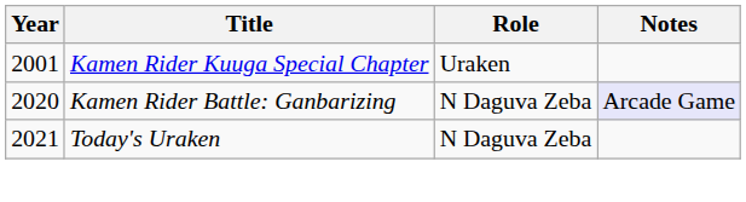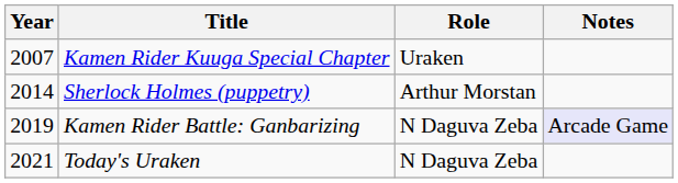Kamen Rider Kuuga Special Chapter | Year: 2001 -> 2007
+ row: 2014 | Sherlock Holmes (puppetry) | Arthur Morstan
Kamen Rider Battle: Ganbarizing | Year: 2020 -> 2019
